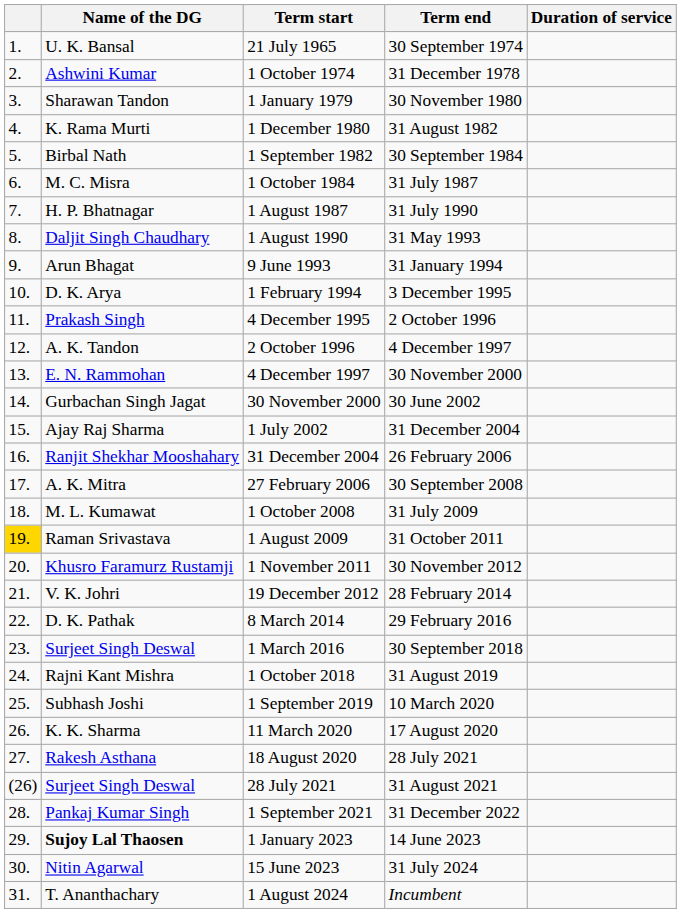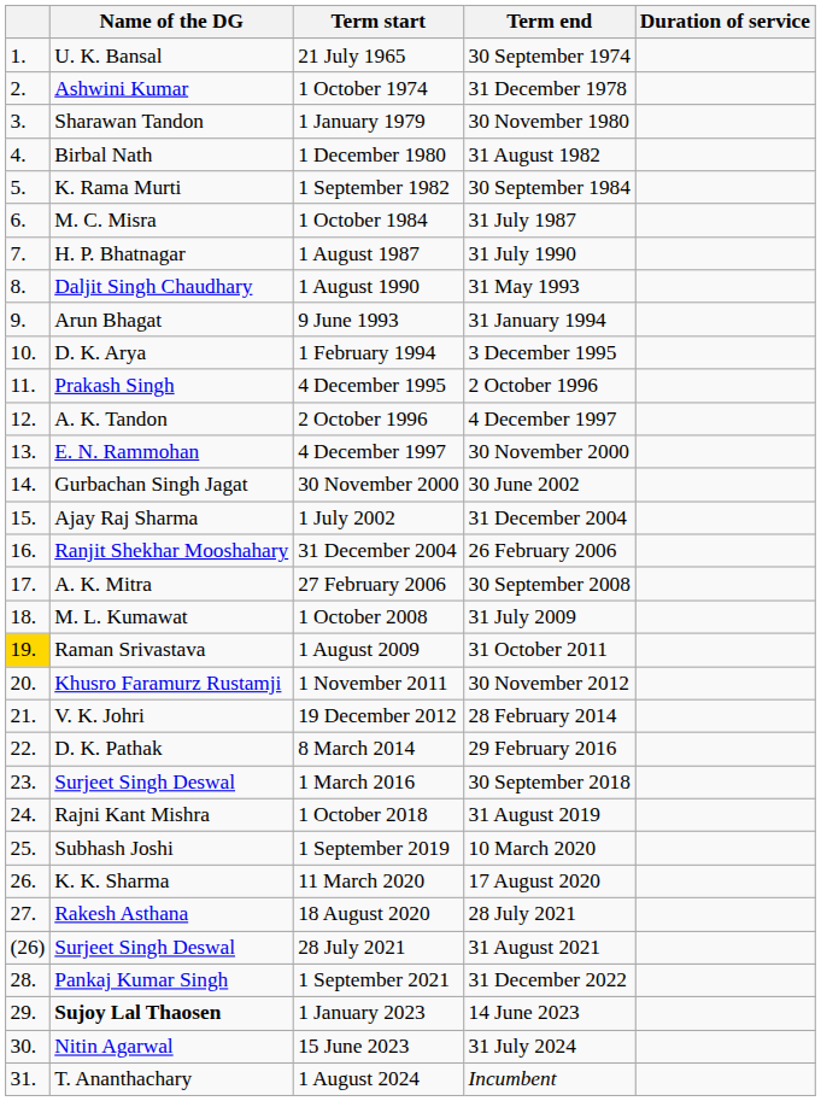1 December 1980 | Name of the DG: K. Rama Murti -> Birbal Nath
1 September 1982 | Name of the DG: Birbal Nath -> K. Rama Murti
